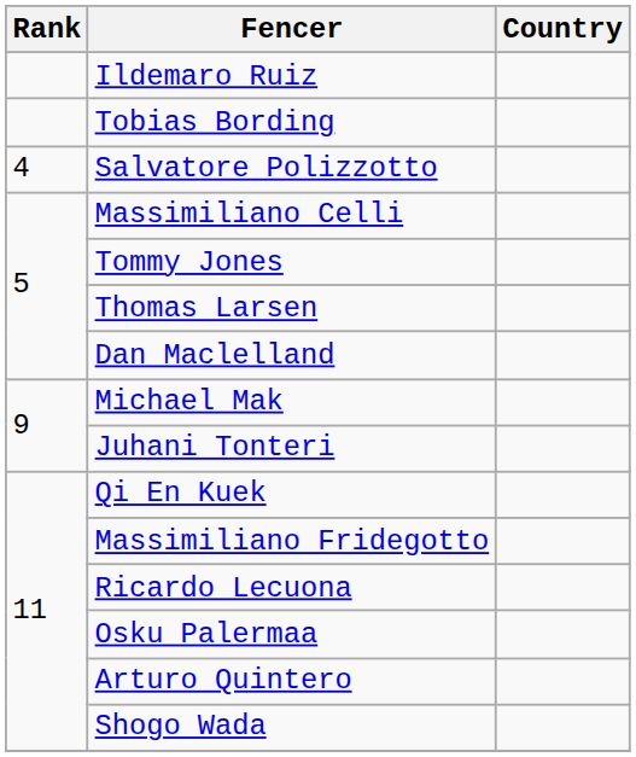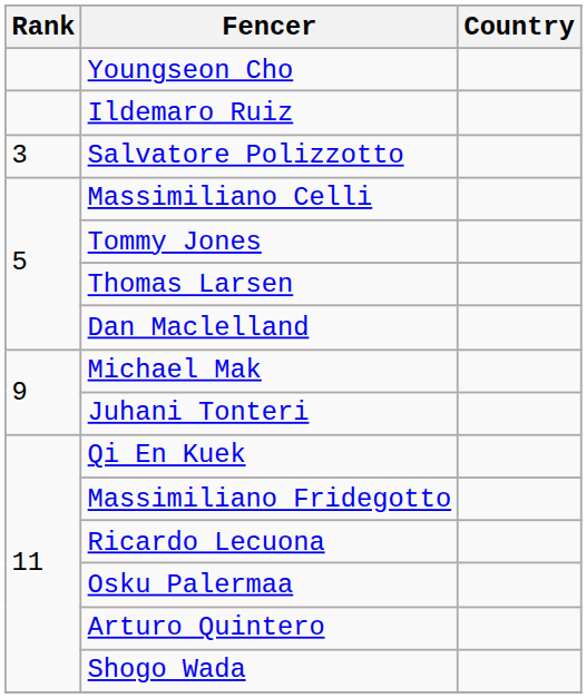+ row: Youngseon Cho
- row: Tobias Bording
Salvatore Polizzotto | Rank: 4 -> 3
